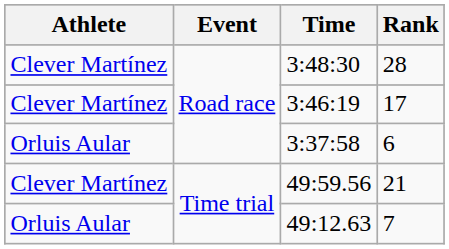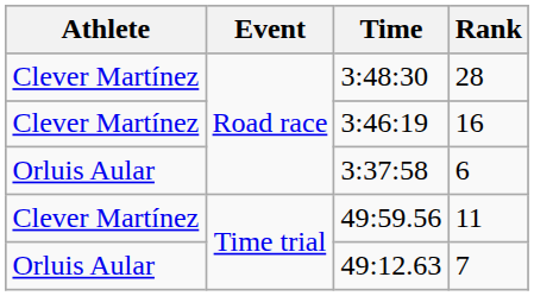3:46:19 | Rank: 17 -> 16
49:59.56 | Rank: 21 -> 11
